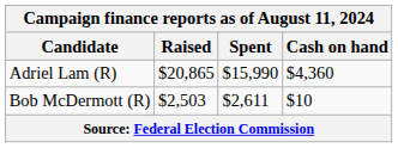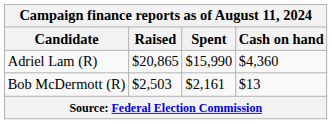Bob McDermott (R) | Spent: $2,611 -> $2,161
Bob McDermott (R) | Cash on hand: $10 -> $13
